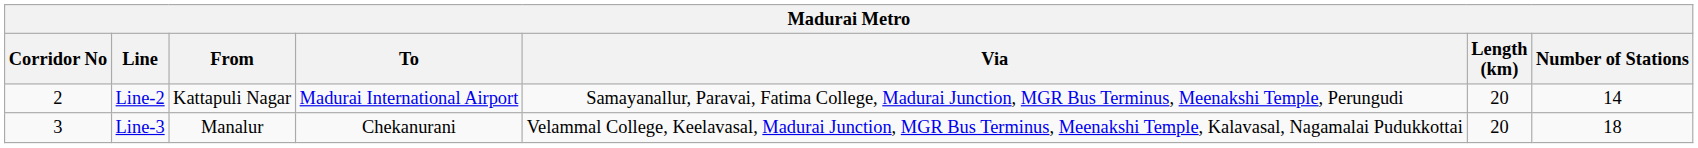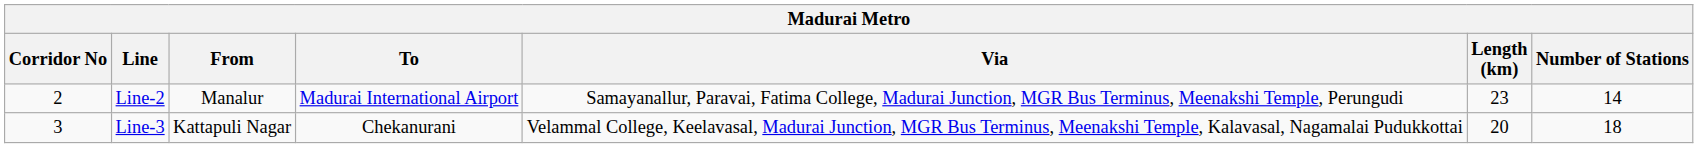Line-2 | From: Kattapuli Nagar -> Manalur
Line-2 | Length (km): 20 -> 23
Line-3 | From: Manalur -> Kattapuli Nagar
